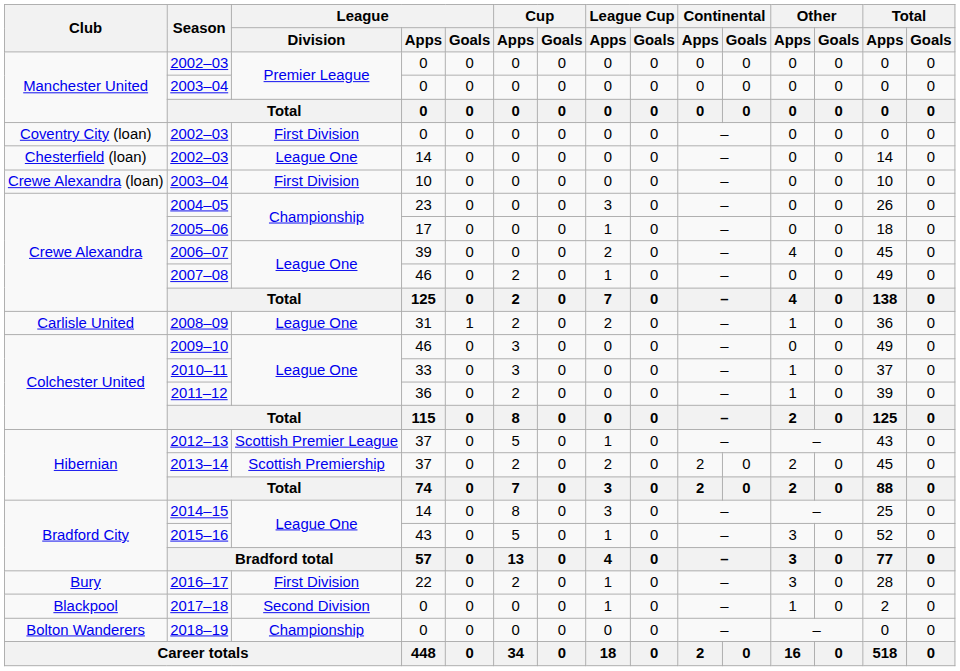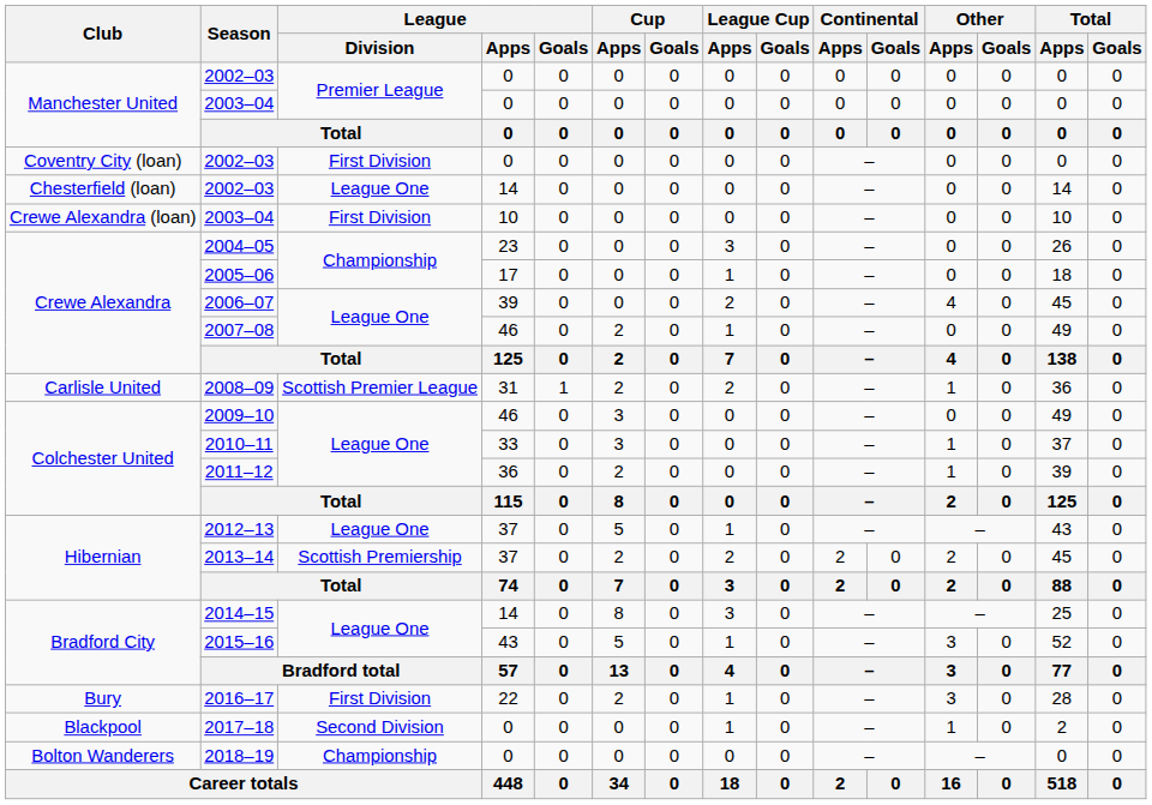2008–09 | League / Division: League One -> Scottish Premier League
2012–13 | League / Division: Scottish Premier League -> League One
